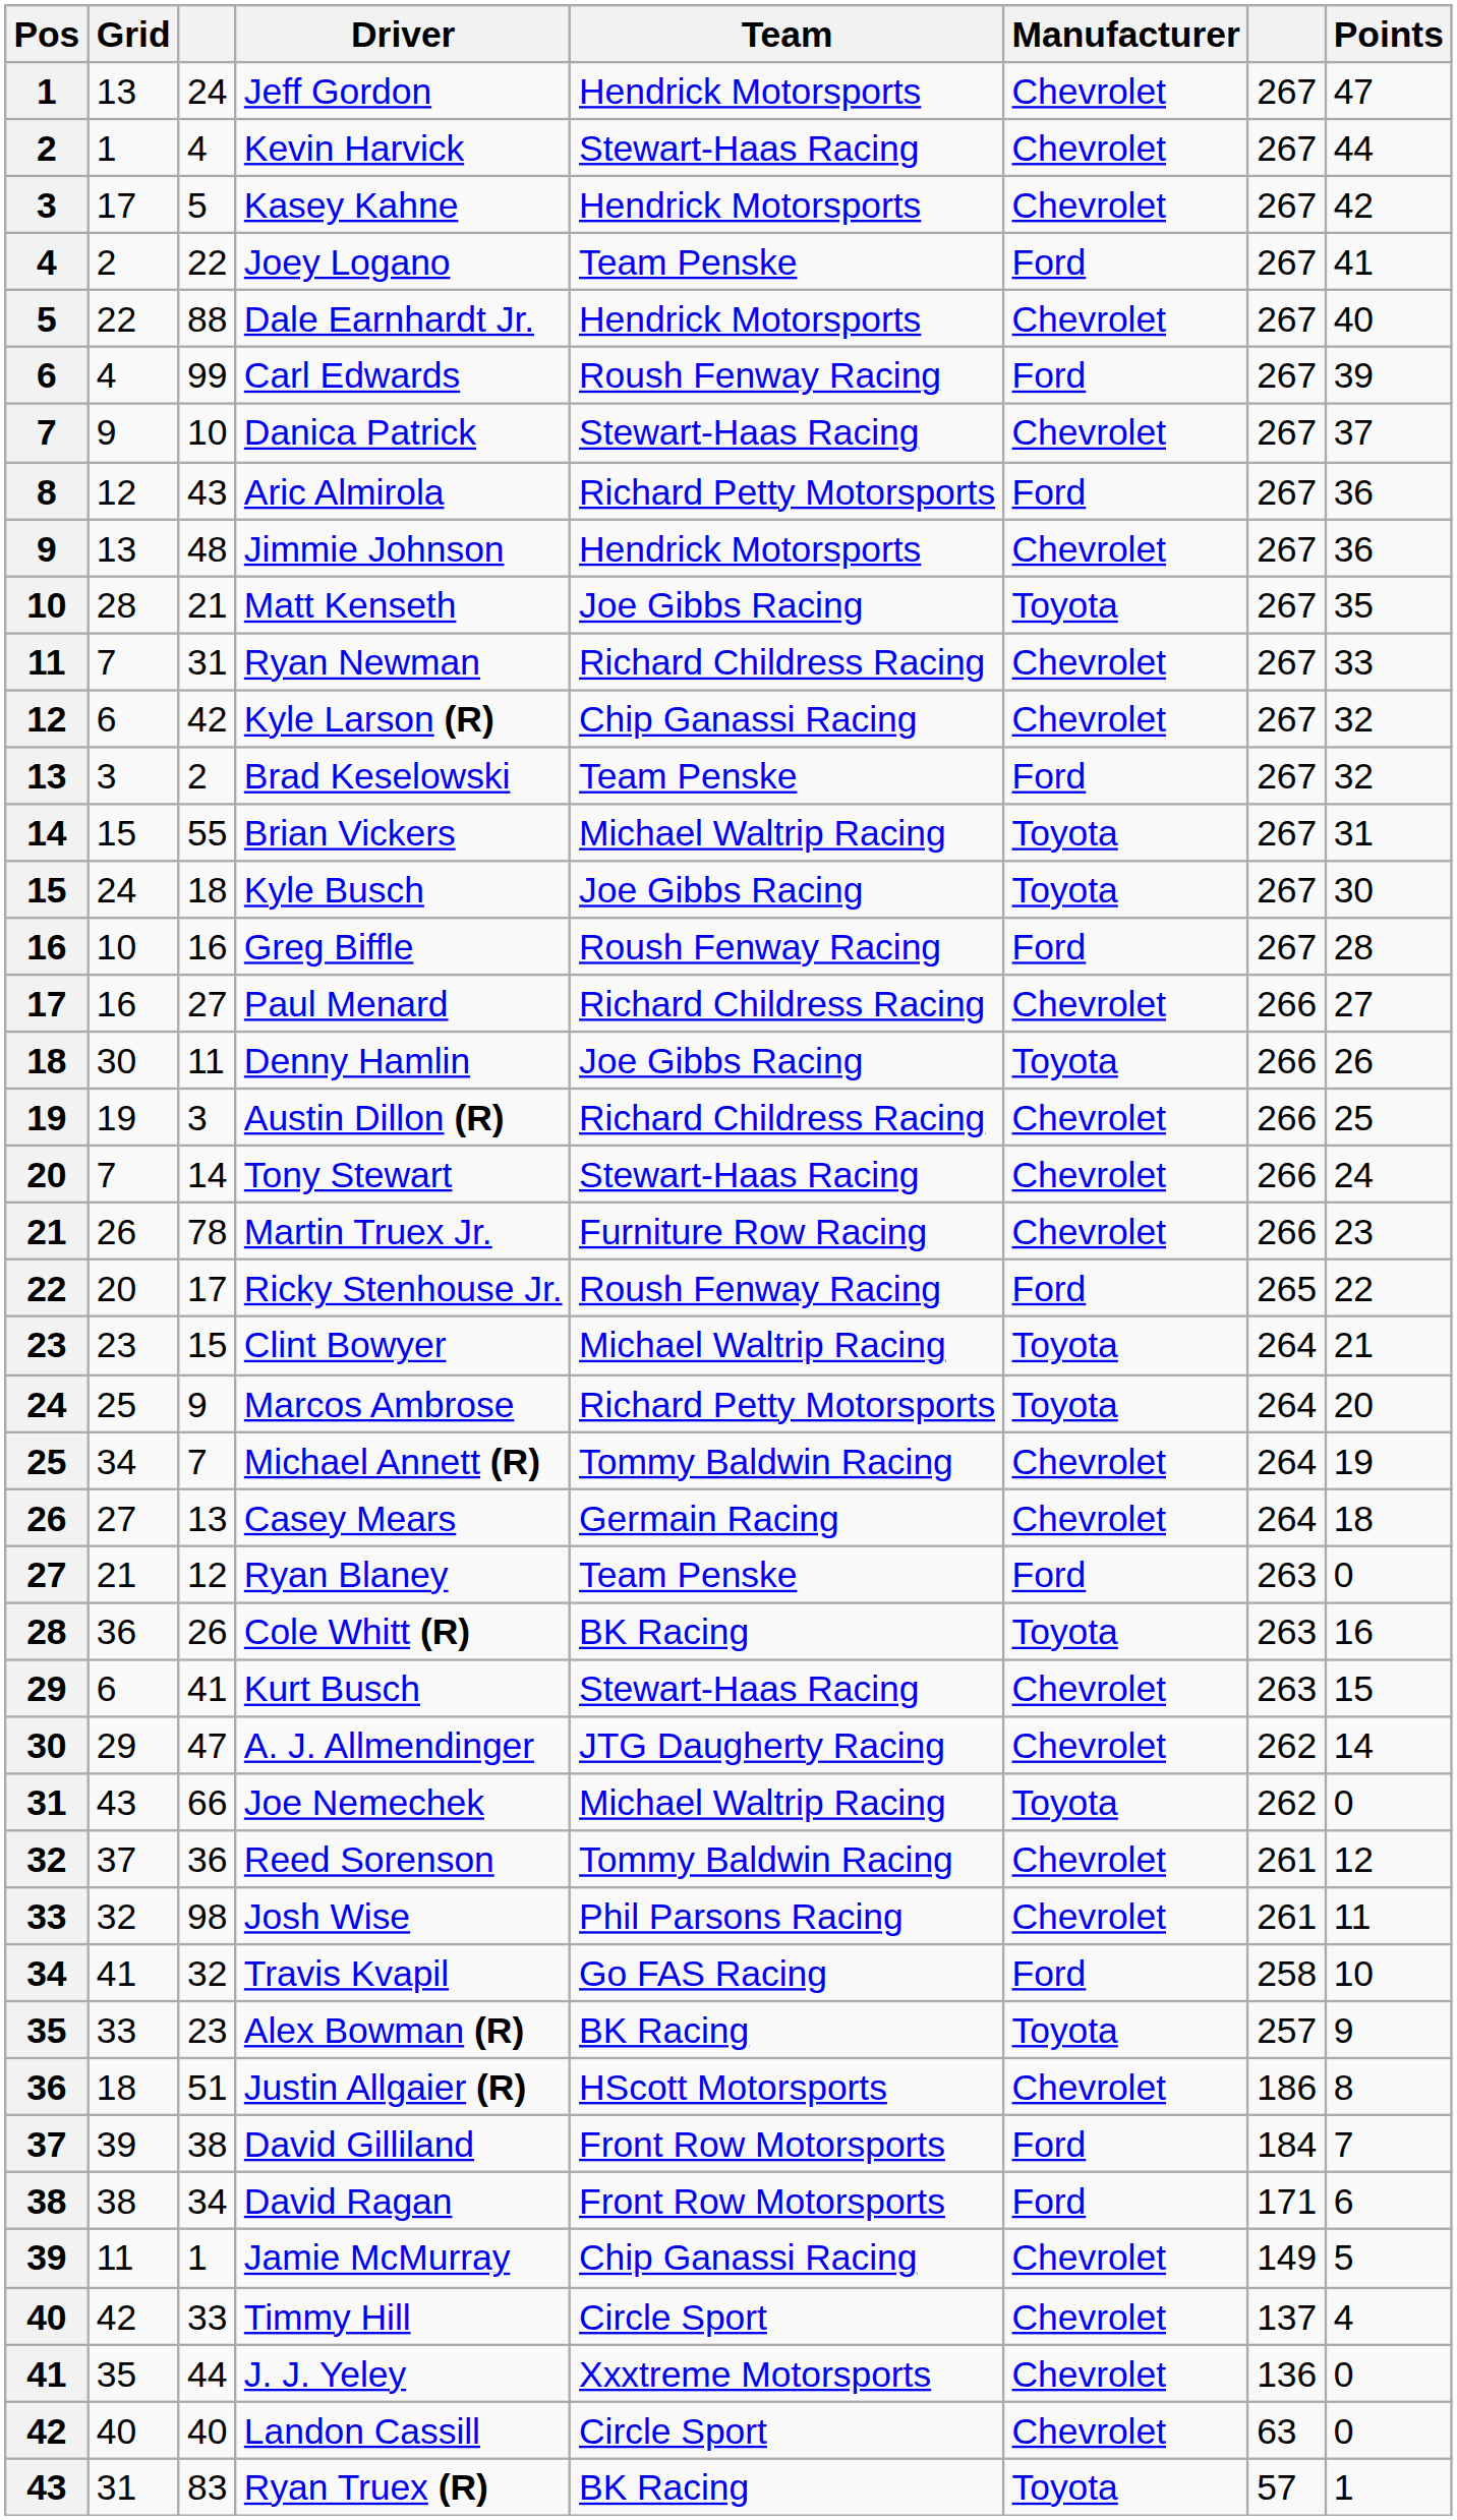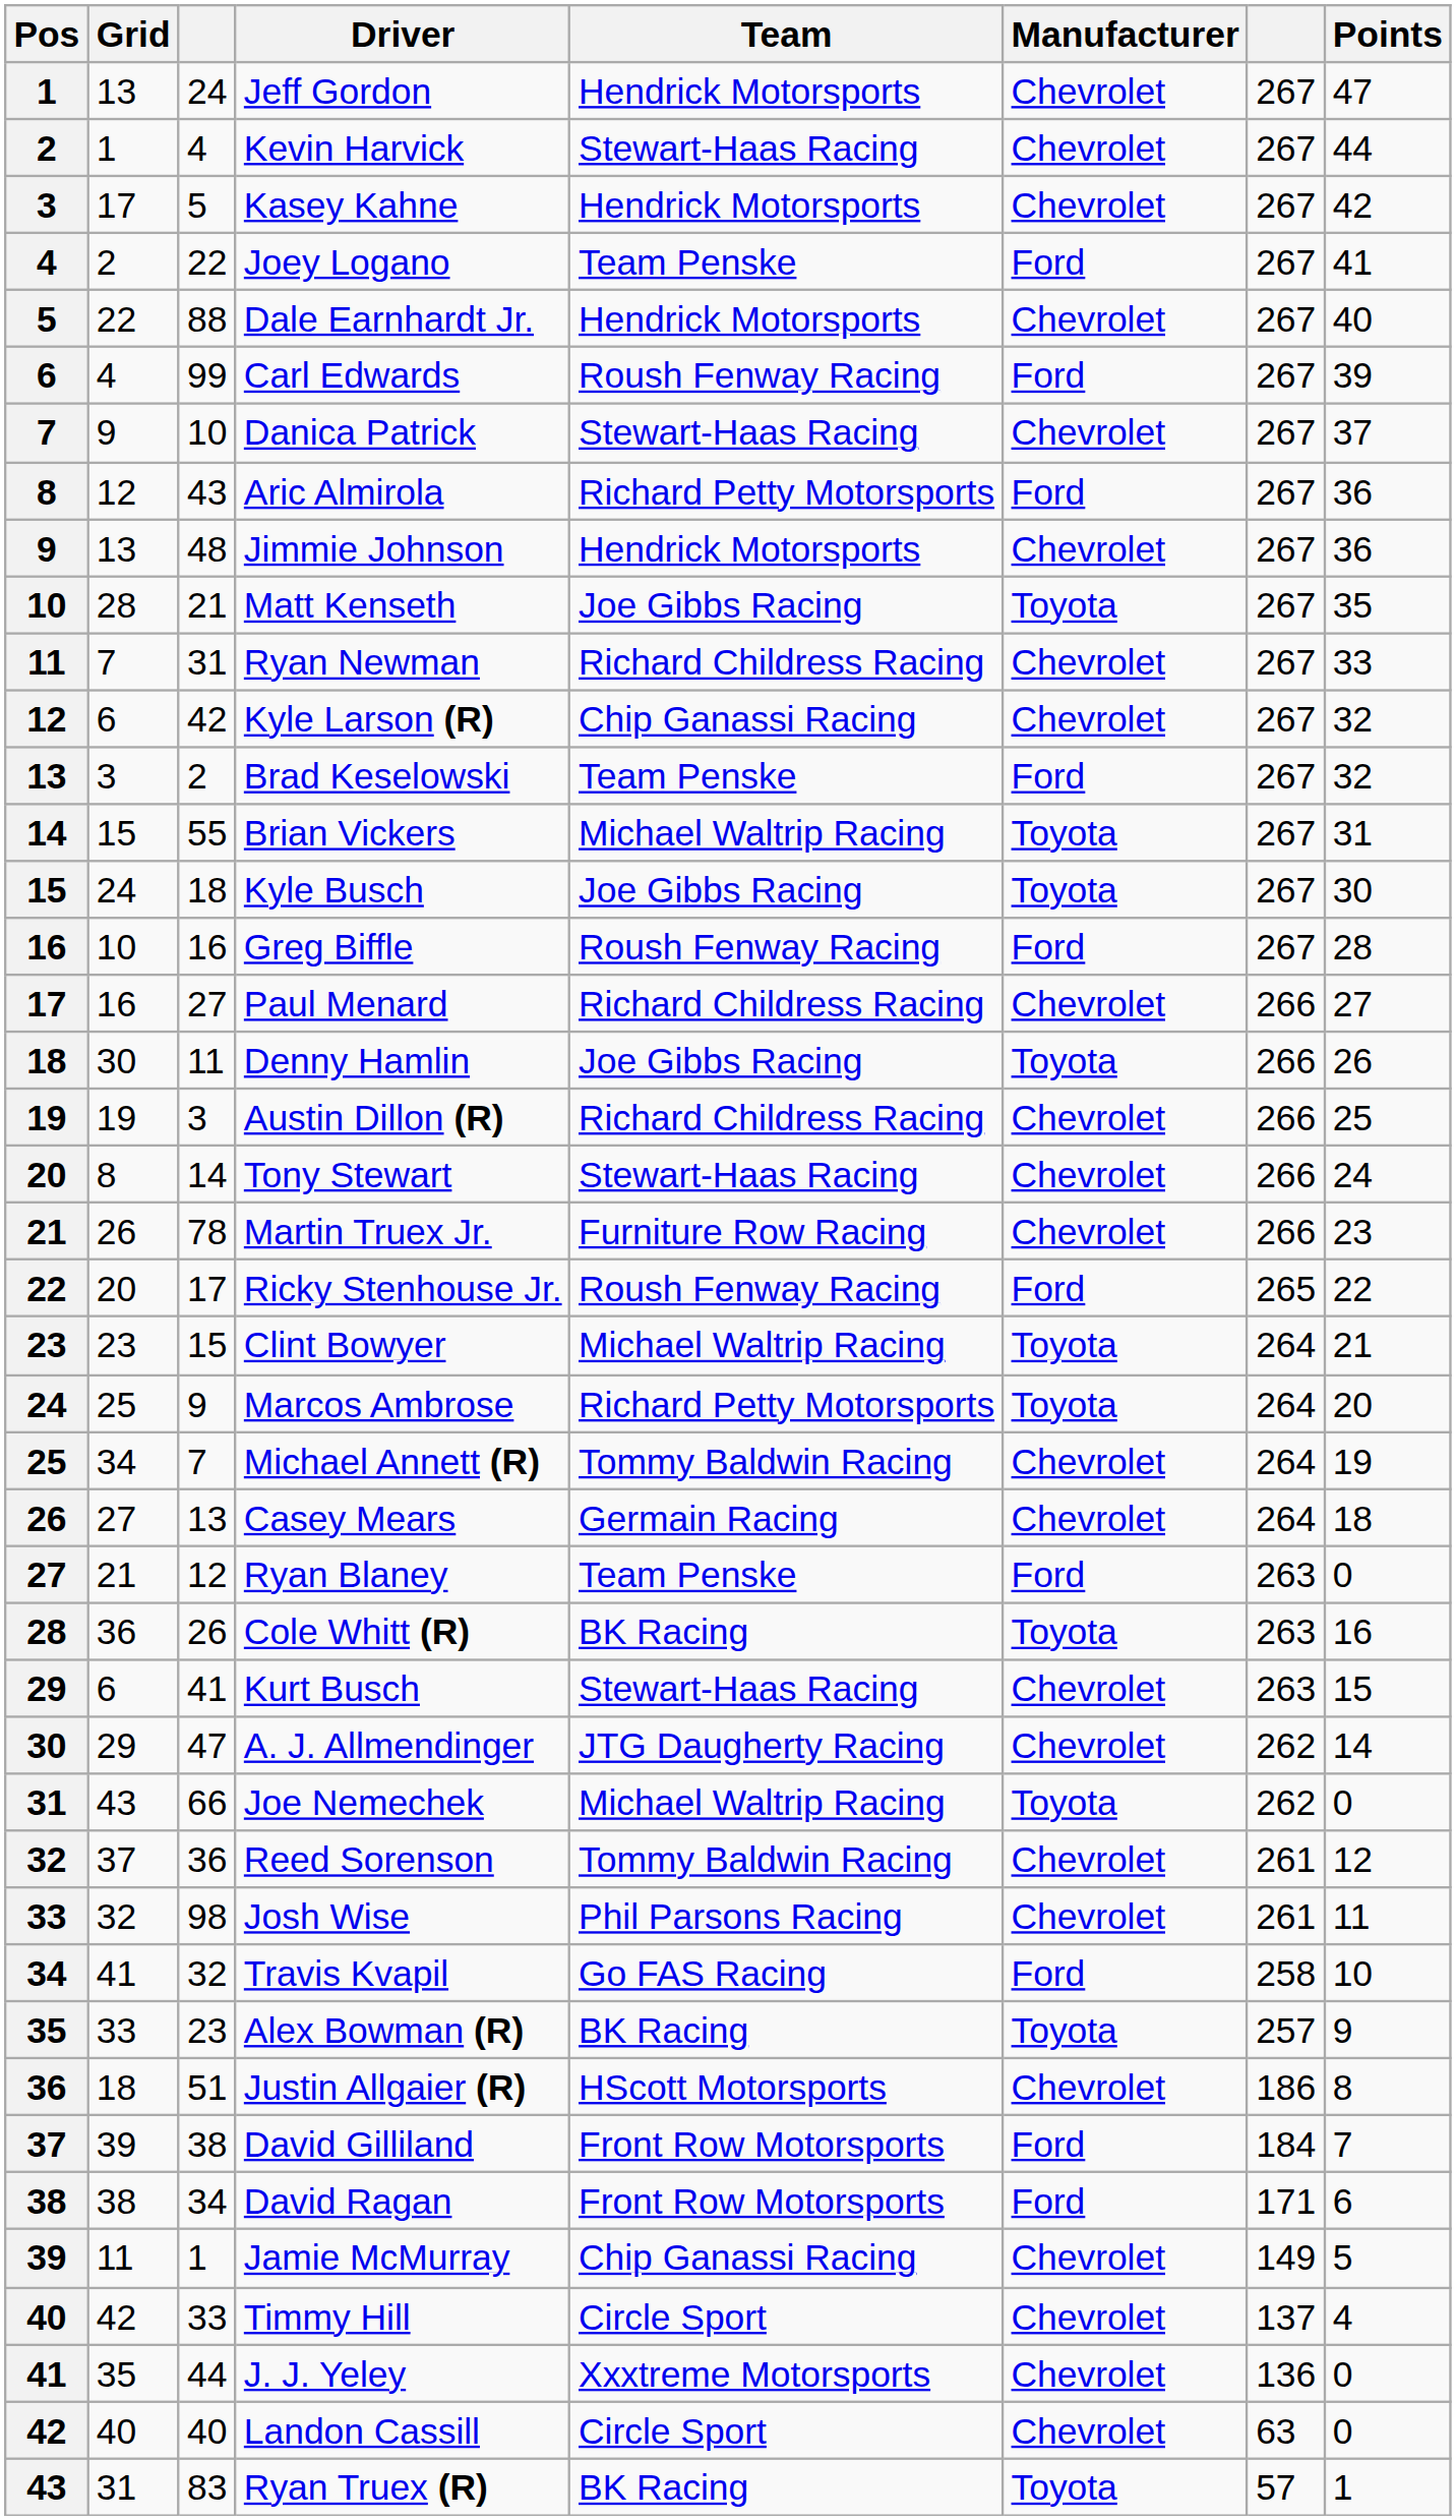Tony Stewart | Grid: 7 -> 8
